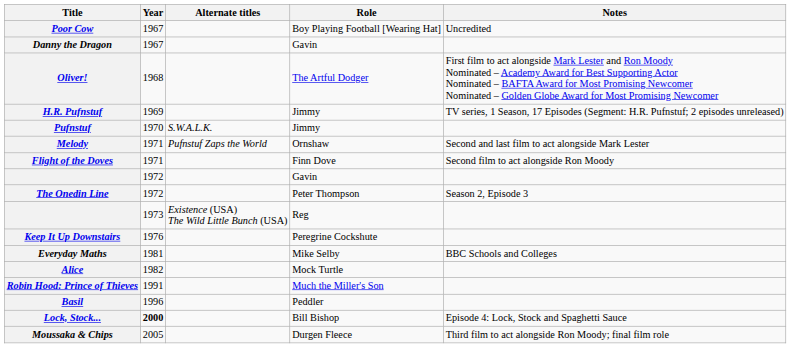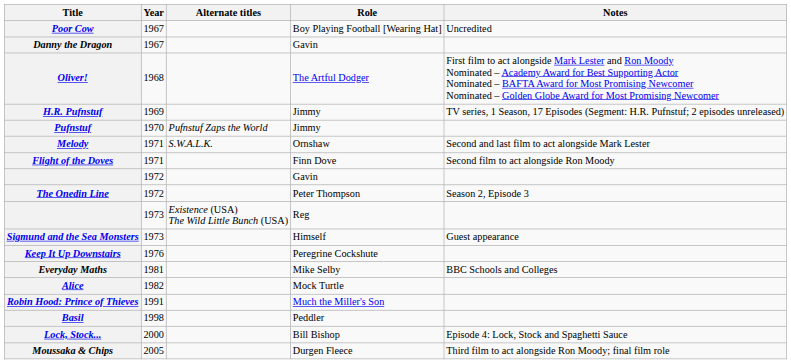Pufnstuf | Alternate titles: S.W.A.L.K. -> Pufnstuf Zaps the World
Melody | Alternate titles: Pufnstuf Zaps the World -> S.W.A.L.K.
+ row: Sigmund and the Sea Monsters | 1973 | Himself | Guest appearance
Basil | Year: 1996 -> 1998
Lock, Stock... | Year: bold -> normal
